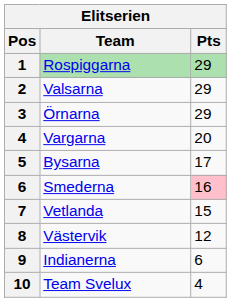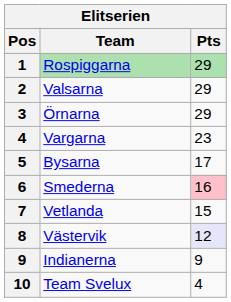Vargarna | Pts: 20 -> 23
Västervik | Pts: no background -> lavender background
Indianerna | Pts: 6 -> 9
